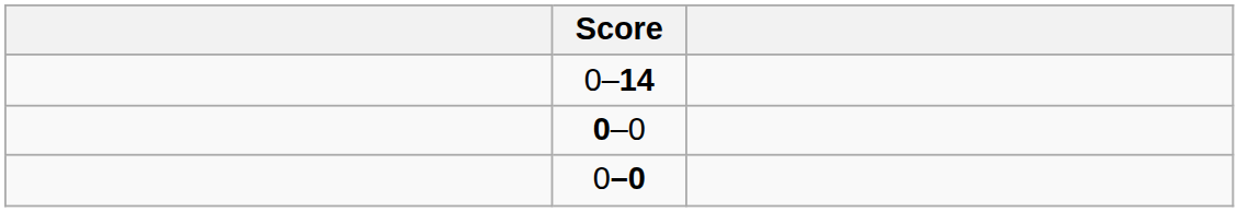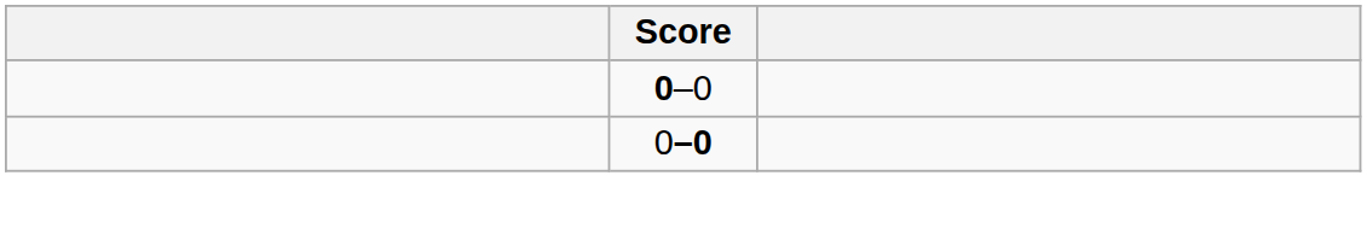- row: 0–14
